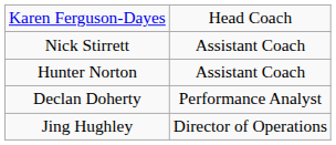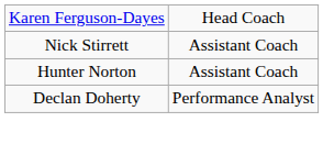- row: Jing Hughley | Director of Operations
